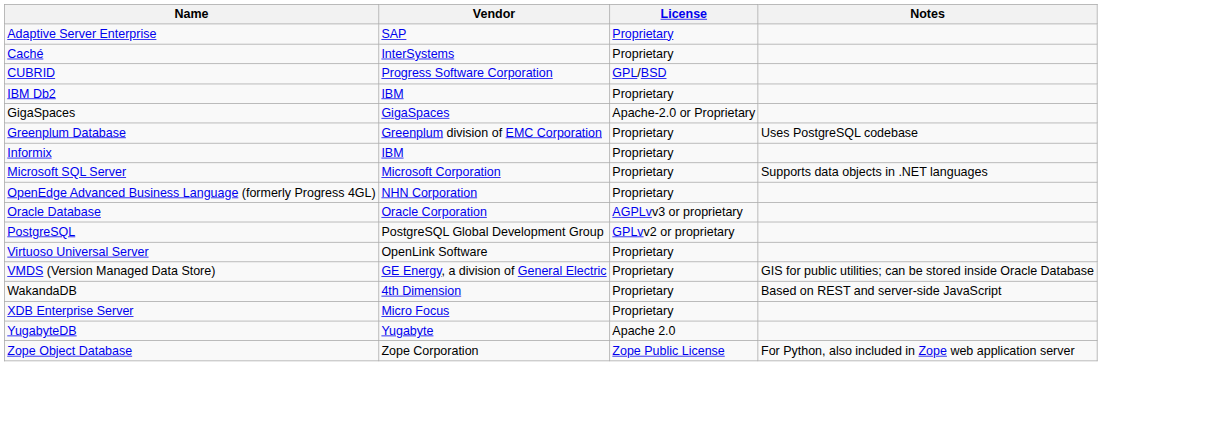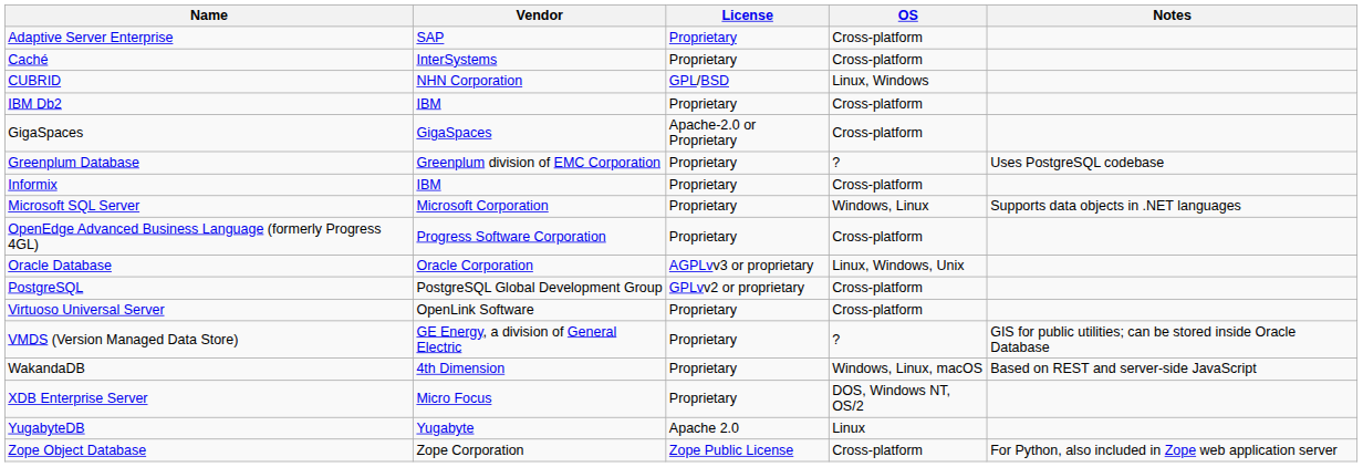+ column: OS | Cross-platform | Cross-platform | Linux, Windows | Cross-platform | Cross-platform | ? | Cross-platform | Windows, Linux | Cross-platform | Linux, Windows, Unix | Cross-platform | Cross-platform | ? | Windows, Linux, macOS | DOS, Windows NT, OS/2 | Linux | Cross-platform
CUBRID | Vendor: Progress Software Corporation -> NHN Corporation
OpenEdge Advanced Business Language (formerly Progress 4GL) | Vendor: NHN Corporation -> Progress Software Corporation
